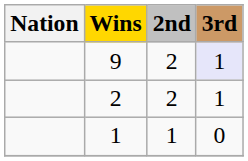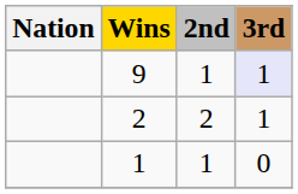9 | 2nd: 2 -> 1
